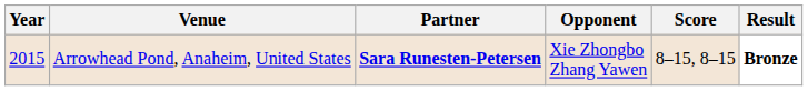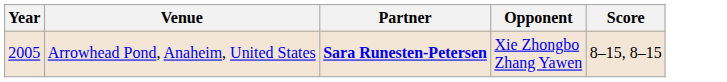- column: Result | Bronze
Arrowhead Pond, Anaheim, United States | Year: 2015 -> 2005
